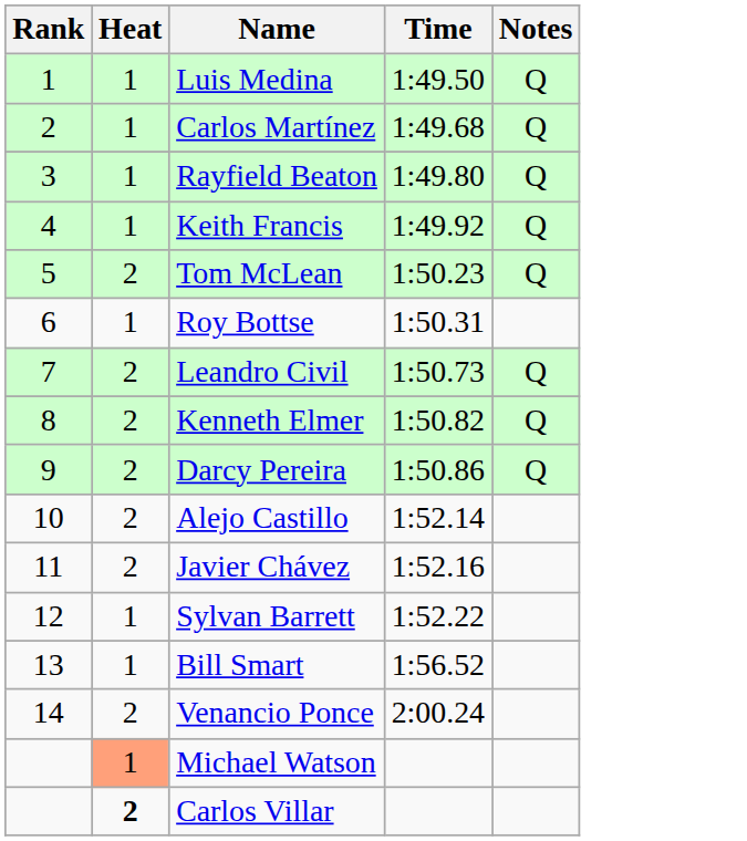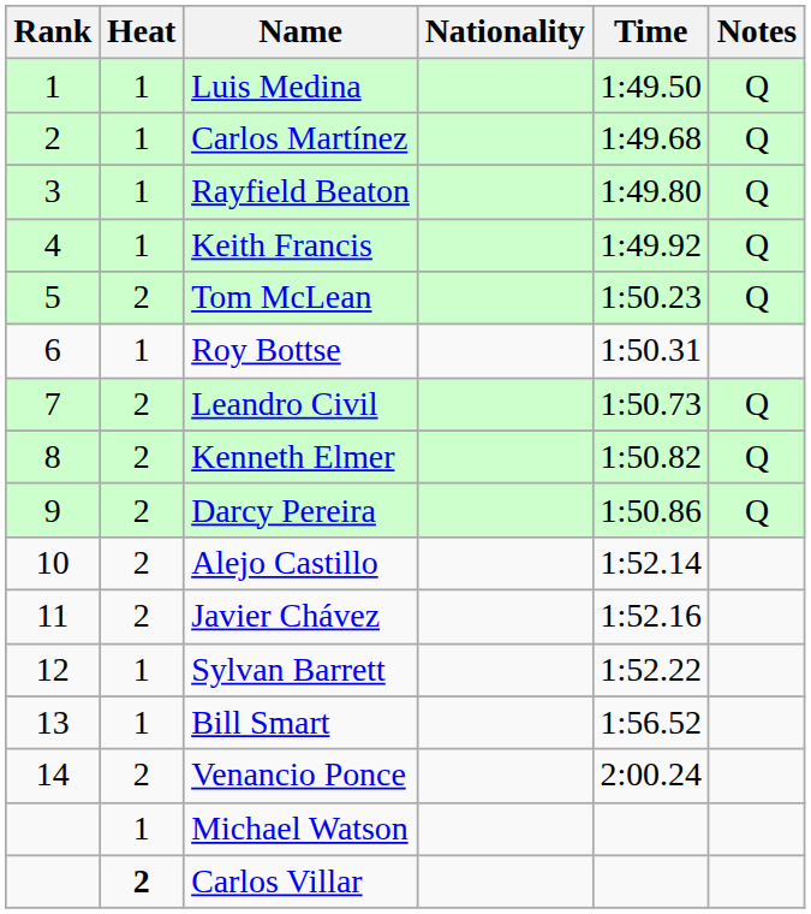+ column: Nationality
Michael Watson | Heat: lightsalmon background -> no background
